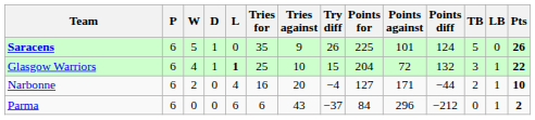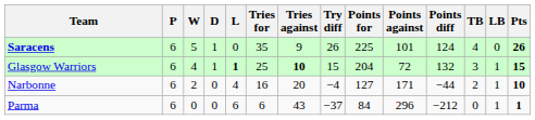Saracens | TB: 5 -> 4
Glasgow Warriors | Tries against: normal -> bold
Glasgow Warriors | Pts: 22 -> 15
Parma | Pts: 2 -> 1
